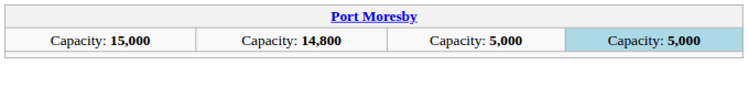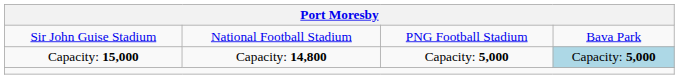+ row: Sir John Guise Stadium | National Football Stadium | PNG Football Stadium | Bava Park
